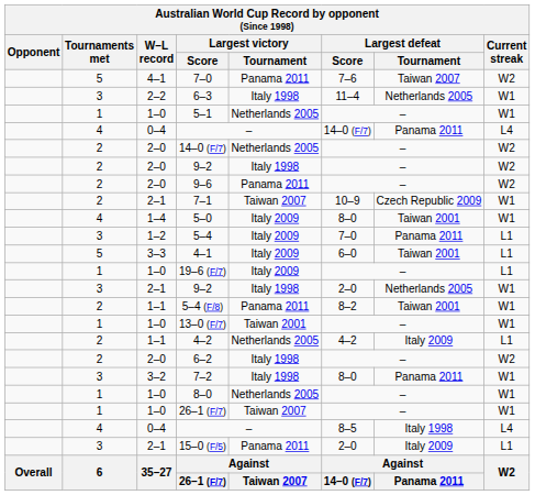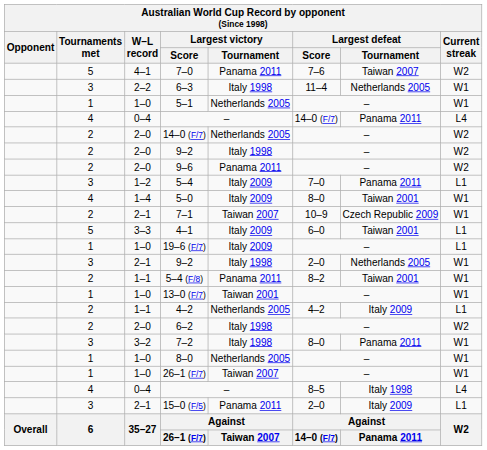rows swapped: 5–4 <-> 7–1
